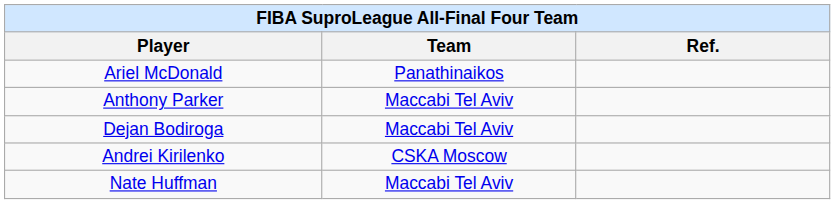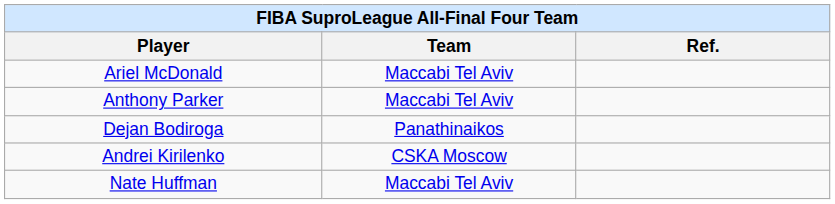Ariel McDonald | Team: Panathinaikos -> Maccabi Tel Aviv
Dejan Bodiroga | Team: Maccabi Tel Aviv -> Panathinaikos
